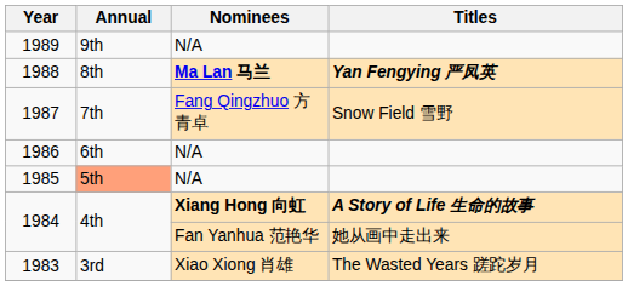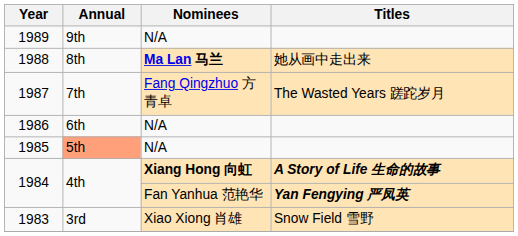1988 | Titles: Yan Fengying 严凤英 -> 她从画中走出来
1987 | Titles: Snow Field 雪野 -> The Wasted Years 蹉跎岁月
1984 / Fan Yanhua 范艳华 | Titles: 她从画中走出来 -> Yan Fengying 严凤英
1983 | Titles: The Wasted Years 蹉跎岁月 -> Snow Field 雪野
